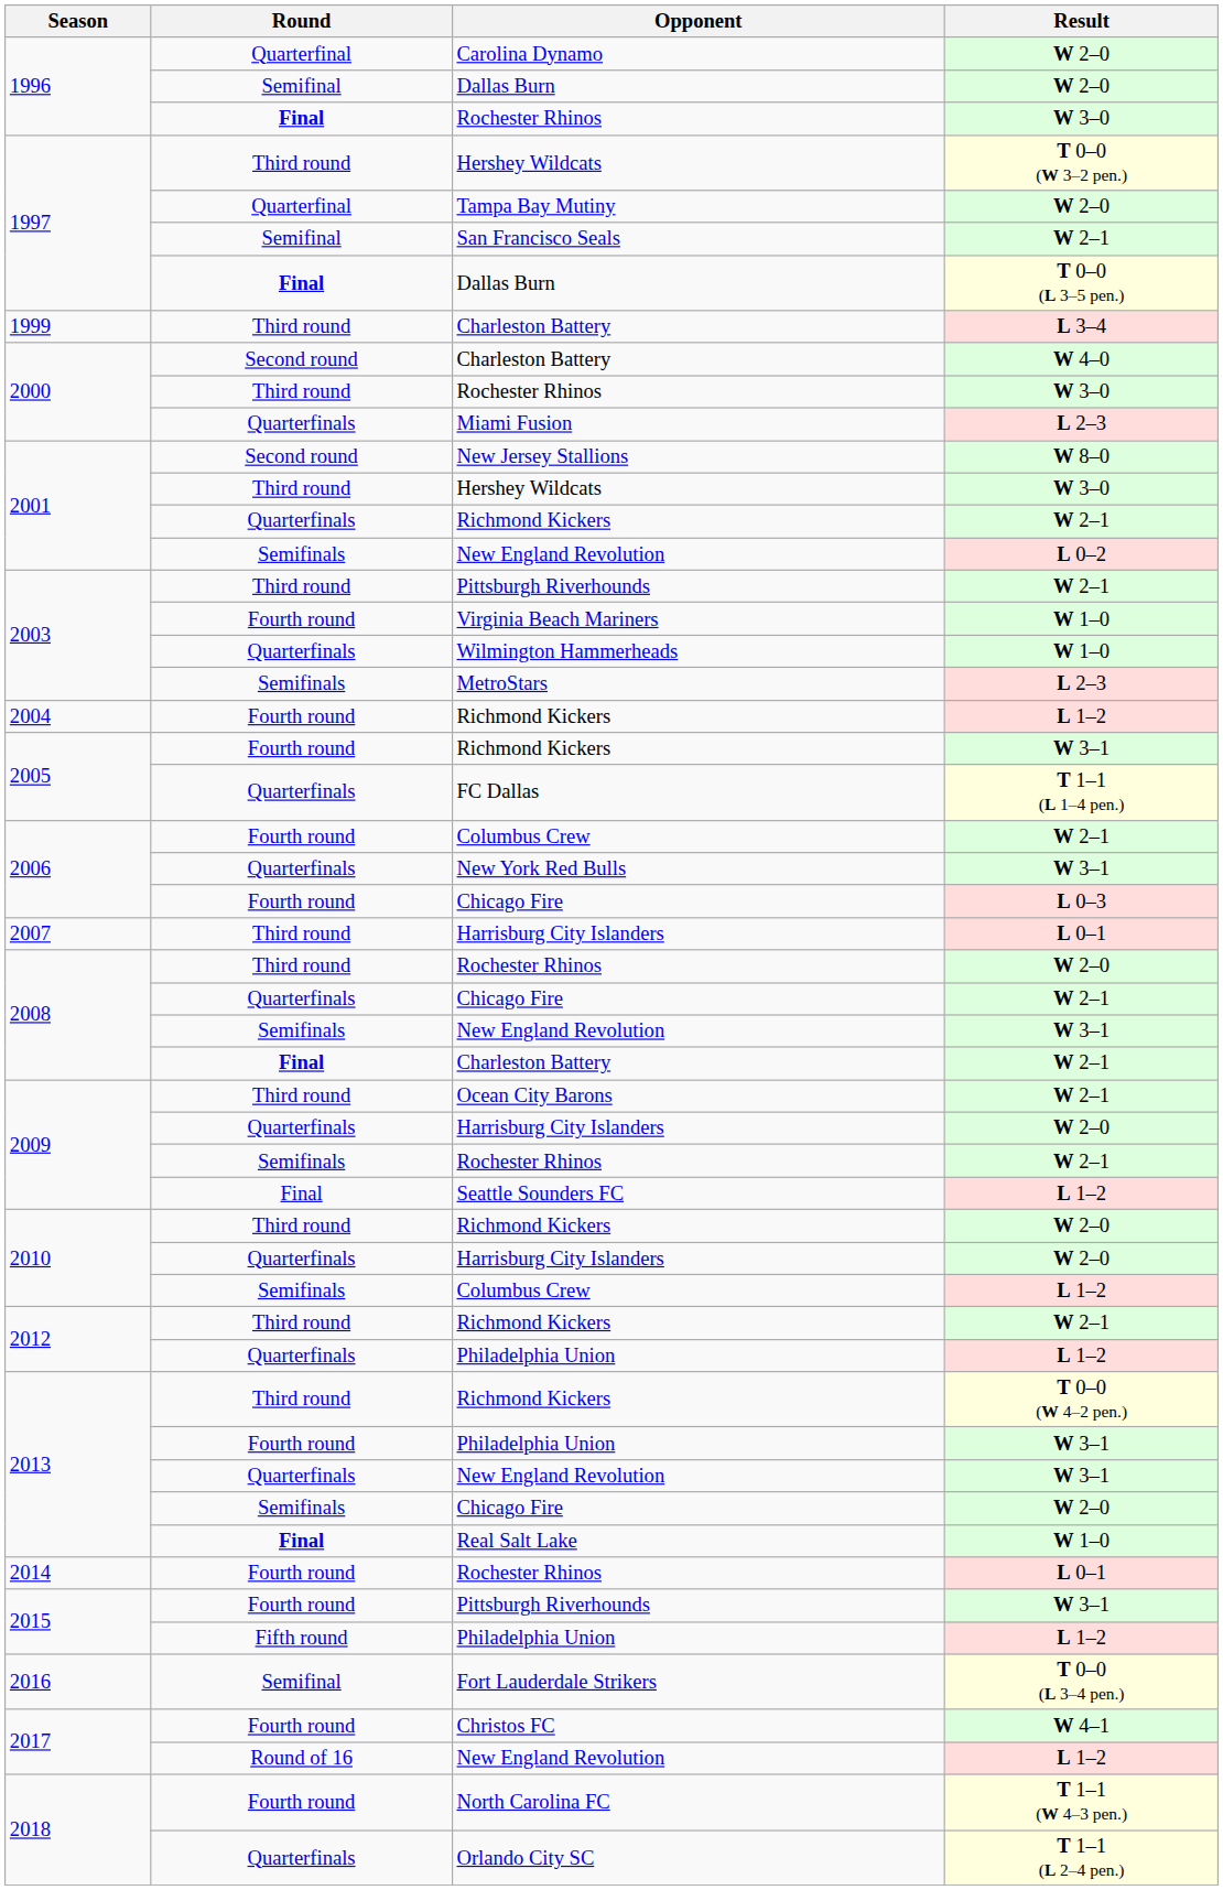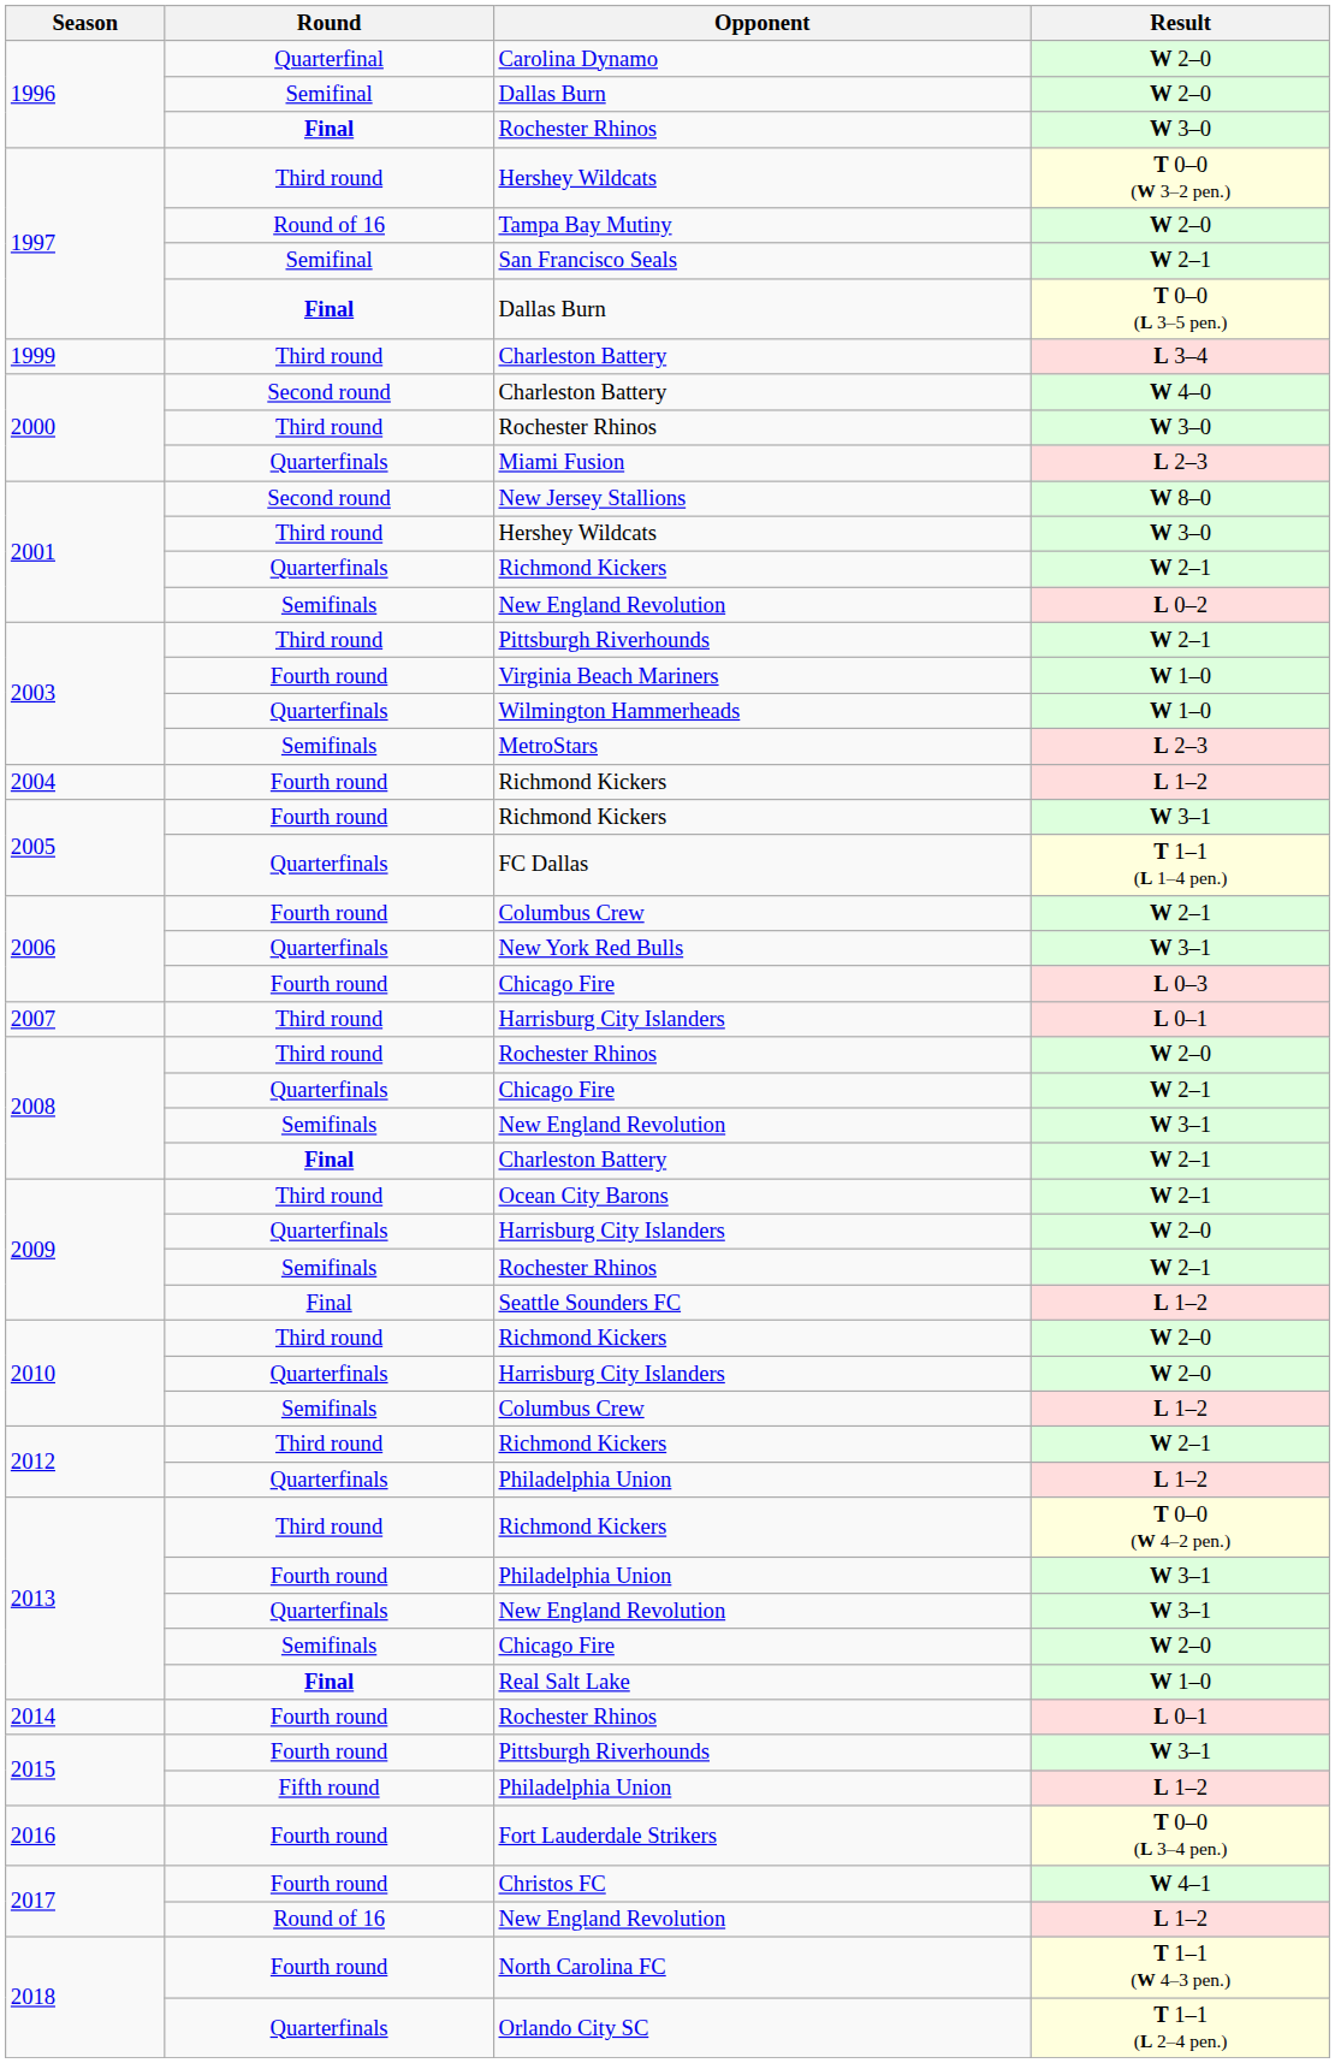Tampa Bay Mutiny | Round: Quarterfinal -> Round of 16
Fort Lauderdale Strikers | Round: Semifinal -> Fourth round
